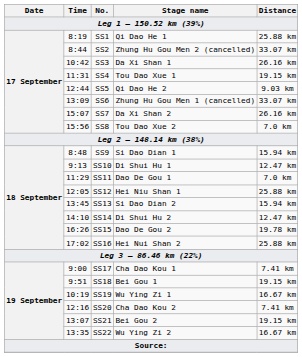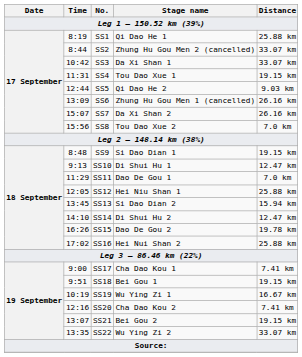SS3 | Distance: 26.16 km -> 33.07 km
SS6 | Distance: 33.07 km -> 26.16 km
SS9 | Distance: 15.94 km -> 19.15 km
SS22 | Distance: 16.67 km -> 33.07 km
